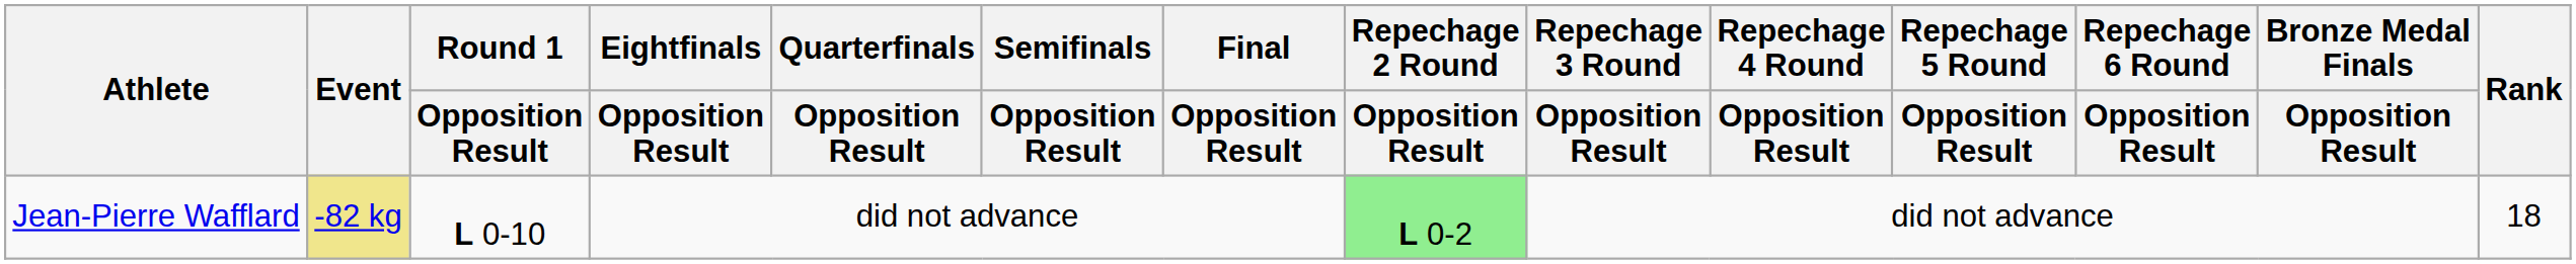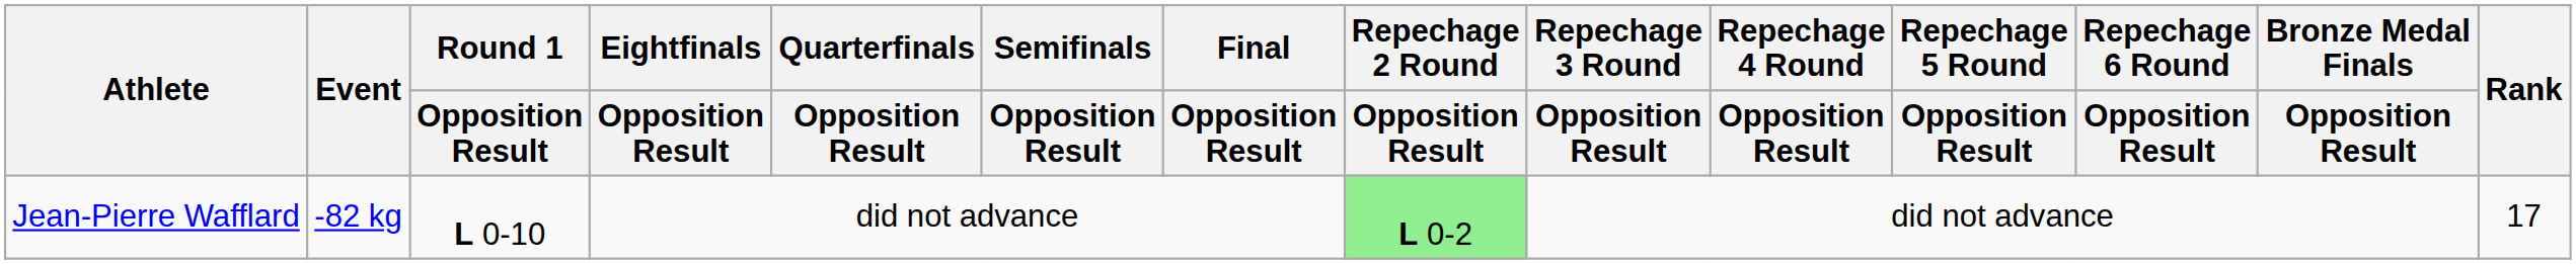Jean-Pierre Wafflard | Event: khaki background -> no background
Jean-Pierre Wafflard | Rank: 18 -> 17
